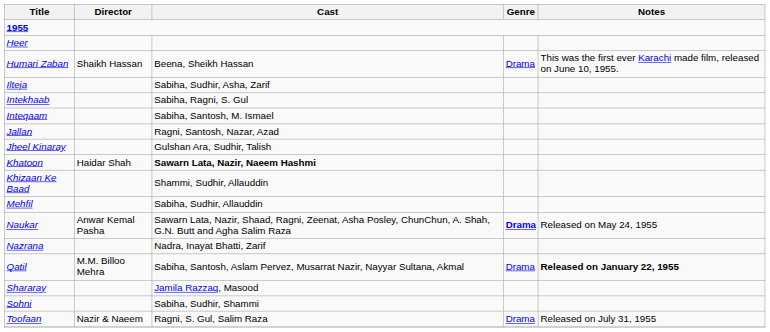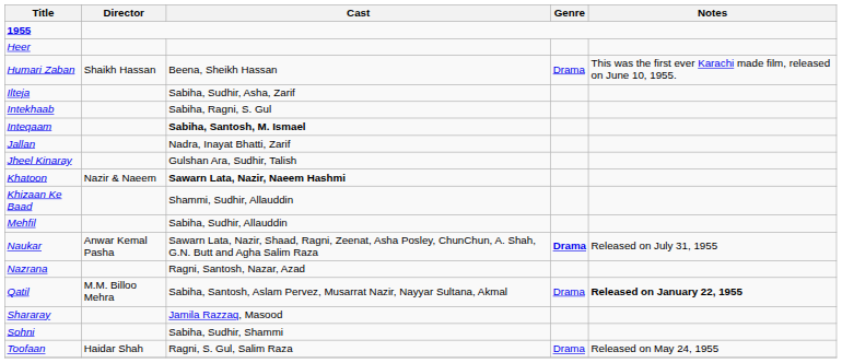Inteqaam | Cast: normal -> bold
Jallan | Cast: Ragni, Santosh, Nazar, Azad -> Nadra, Inayat Bhatti, Zarif
Khatoon | Director: Haidar Shah -> Nazir & Naeem
Naukar | Notes: Released on May 24, 1955 -> Released on July 31, 1955
Nazrana | Cast: Nadra, Inayat Bhatti, Zarif -> Ragni, Santosh, Nazar, Azad
Toofaan | Director: Nazir & Naeem -> Haidar Shah
Toofaan | Notes: Released on July 31, 1955 -> Released on May 24, 1955
